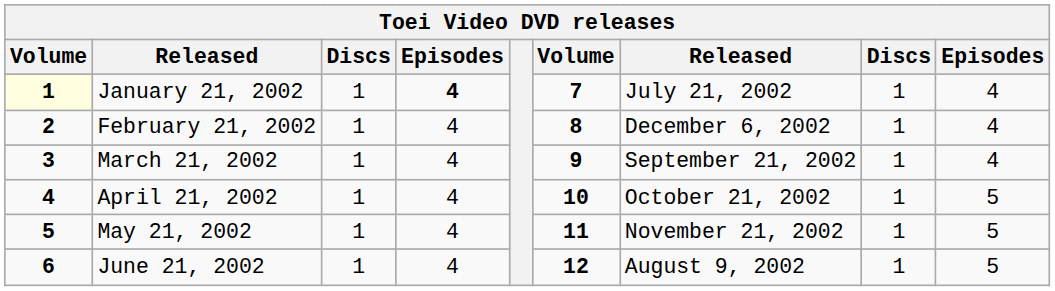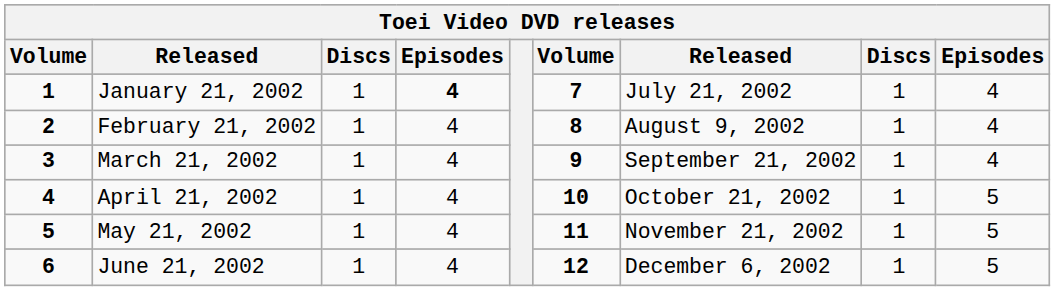January 21, 2002 | column 1: lightyellow background -> no background
February 21, 2002 | column 7: December 6, 2002 -> August 9, 2002
June 21, 2002 | column 7: August 9, 2002 -> December 6, 2002
